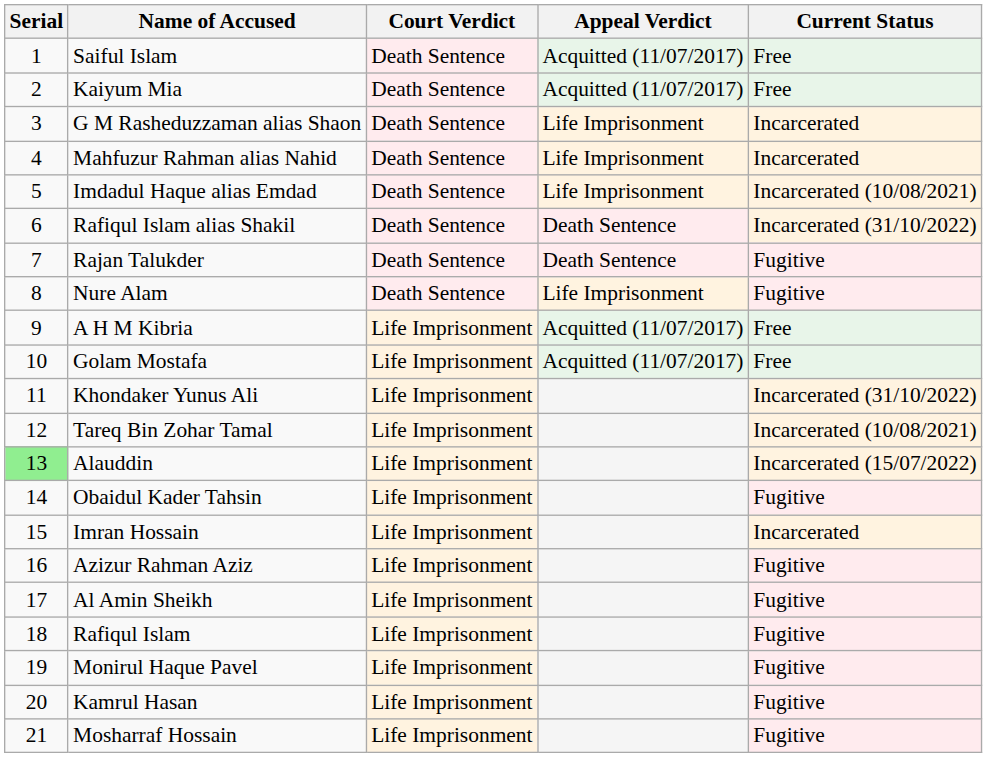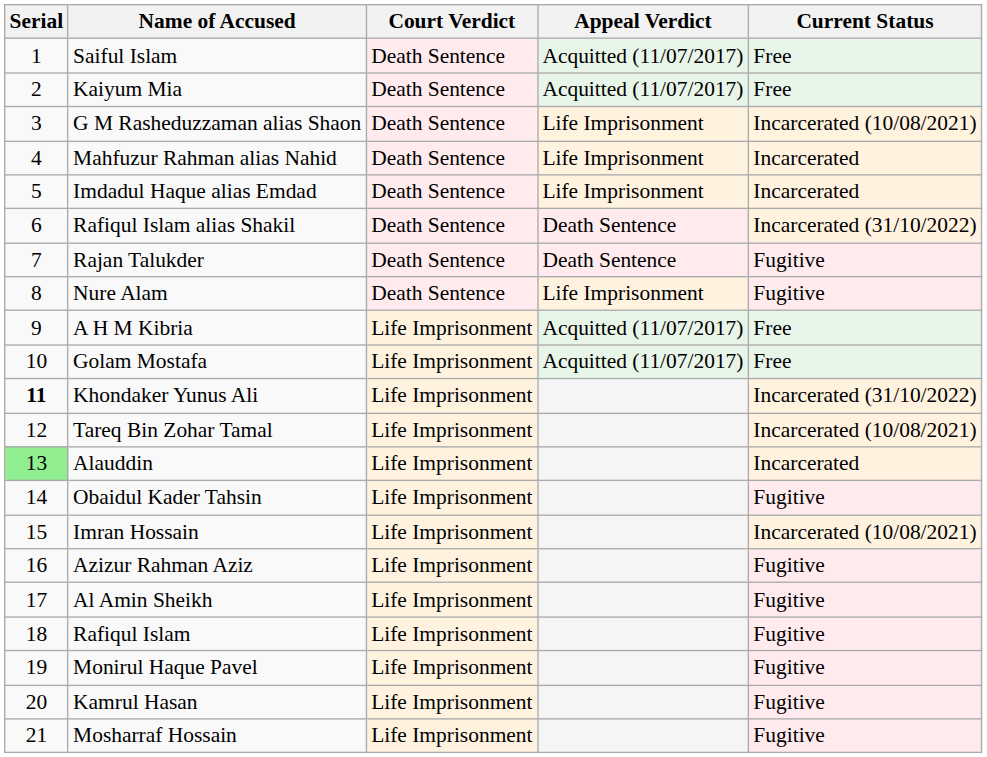G M Rasheduzzaman alias Shaon | Current Status: Incarcerated -> Incarcerated (10/08/2021)
Imdadul Haque alias Emdad | Current Status: Incarcerated (10/08/2021) -> Incarcerated
Khondaker Yunus Ali | Serial: normal -> bold
Alauddin | Current Status: Incarcerated (15/07/2022) -> Incarcerated
Imran Hossain | Current Status: Incarcerated -> Incarcerated (10/08/2021)
